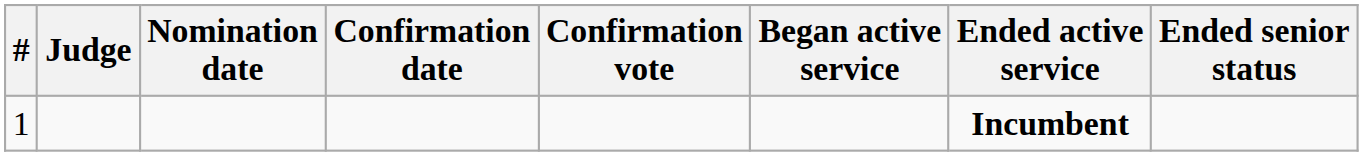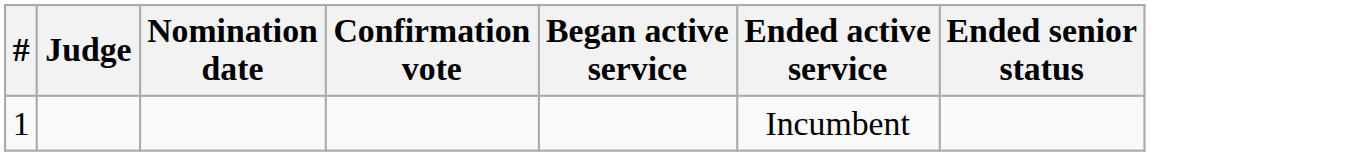- column: Confirmation date
1 | Ended active service: bold -> normal
